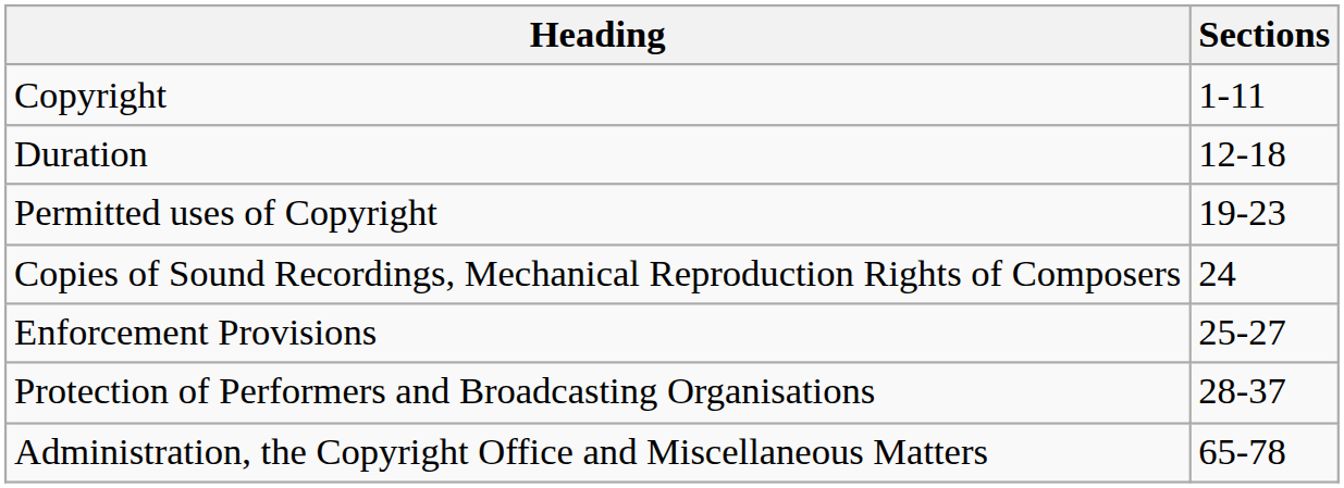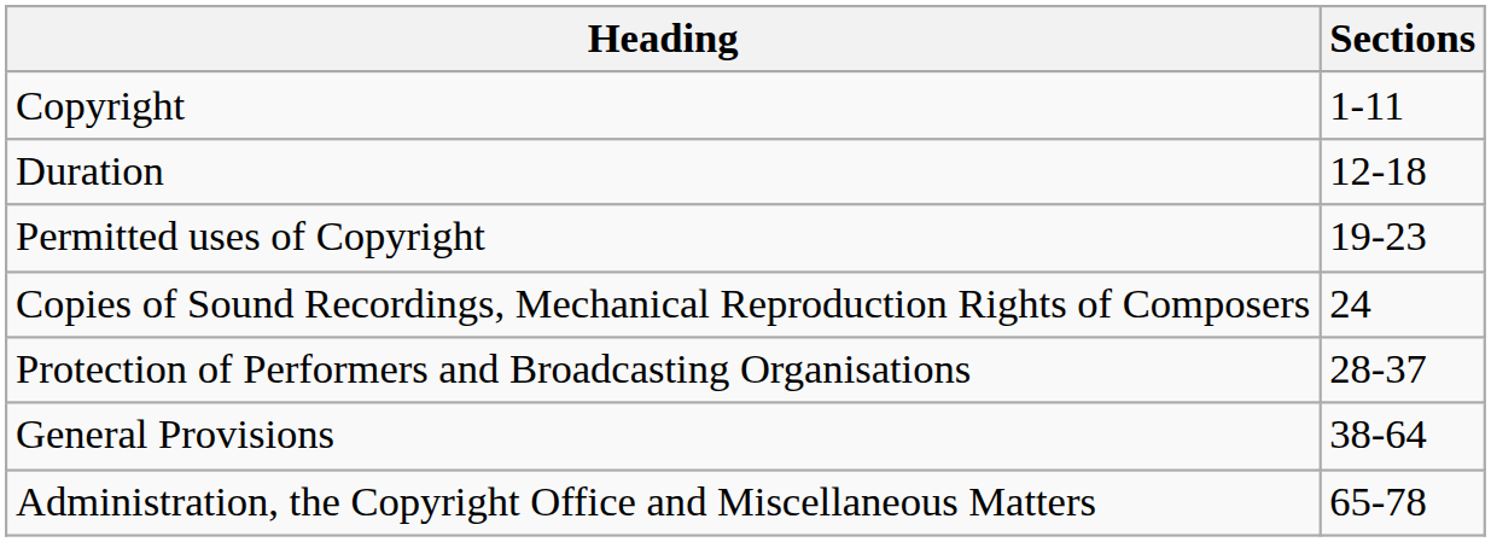- row: Enforcement Provisions | 25-27
+ row: General Provisions | 38-64
